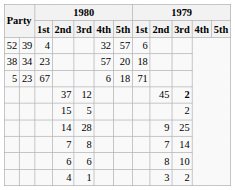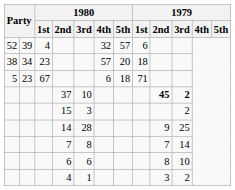37 | 1980 / 3rd: 12 -> 10
37 | 1979 / 2nd: normal -> bold
15 | 1980 / 3rd: 5 -> 3
